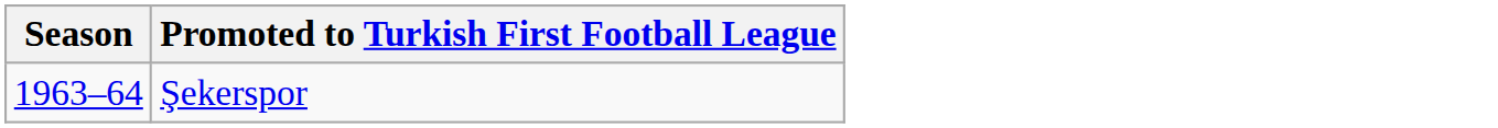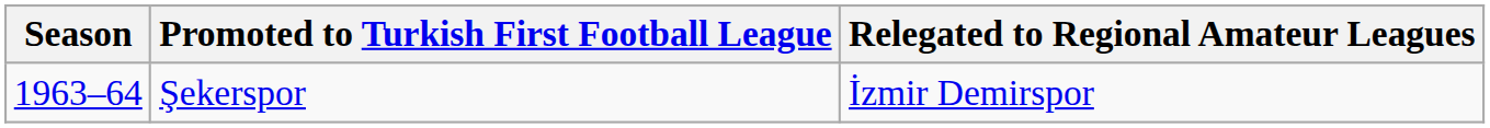+ column: Relegated to Regional Amateur Leagues | İzmir Demirspor
